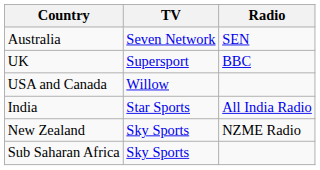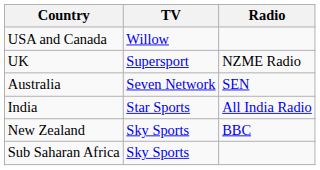rows swapped: Australia <-> USA and Canada
UK | Radio: BBC -> NZME Radio
New Zealand | Radio: NZME Radio -> BBC
